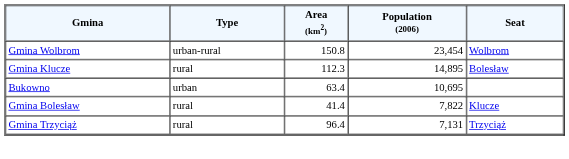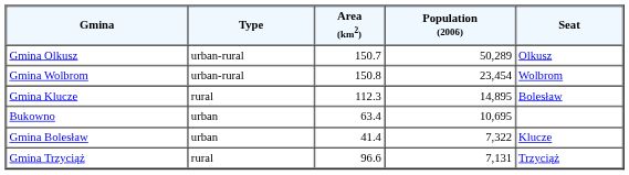+ row: Gmina Olkusz | urban-rural | 150.7 | 50,289 | Olkusz
Gmina Bolesław | Type: rural -> urban
Gmina Bolesław | Population (2006): 7,822 -> 7,322
Gmina Trzyciąż | Area (km2): 96.4 -> 96.6
